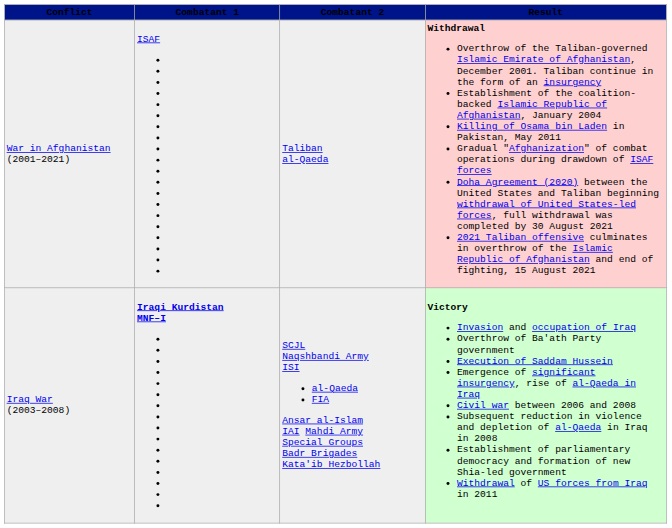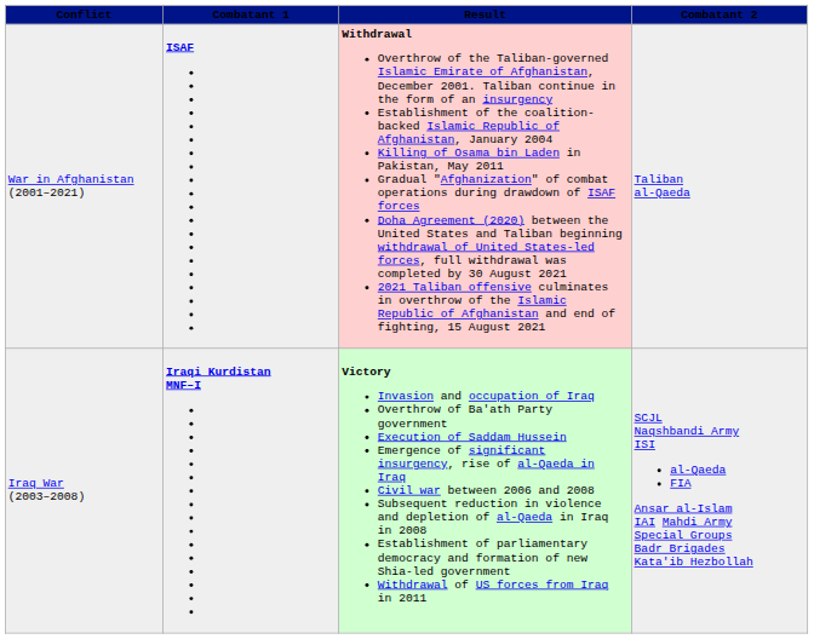columns swapped: Combatant 2 <-> Result
War in Afghanistan (2001–2021) | Combatant 1: normal -> bold
